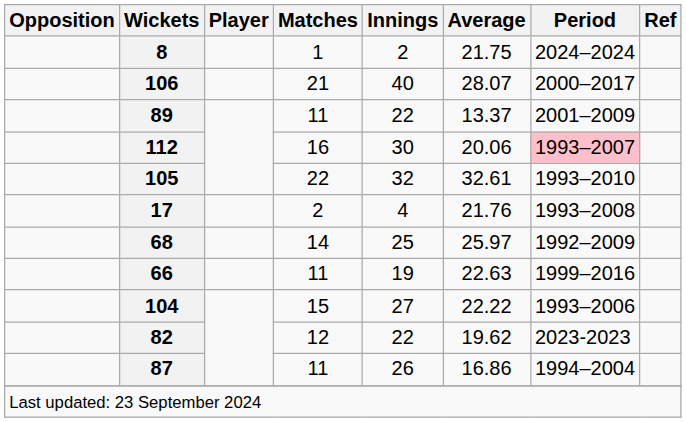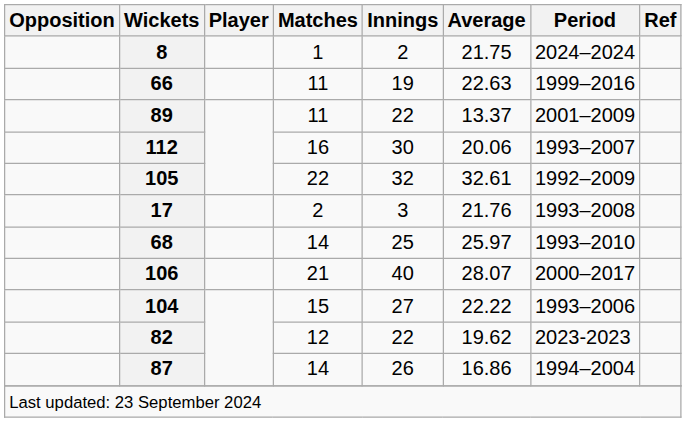rows swapped: 66 <-> 106
112 | Period: pink background -> no background
105 | Period: 1993–2010 -> 1992–2009
17 | Innings: 4 -> 3
68 | Period: 1992–2009 -> 1993–2010
87 | Matches: 11 -> 14
